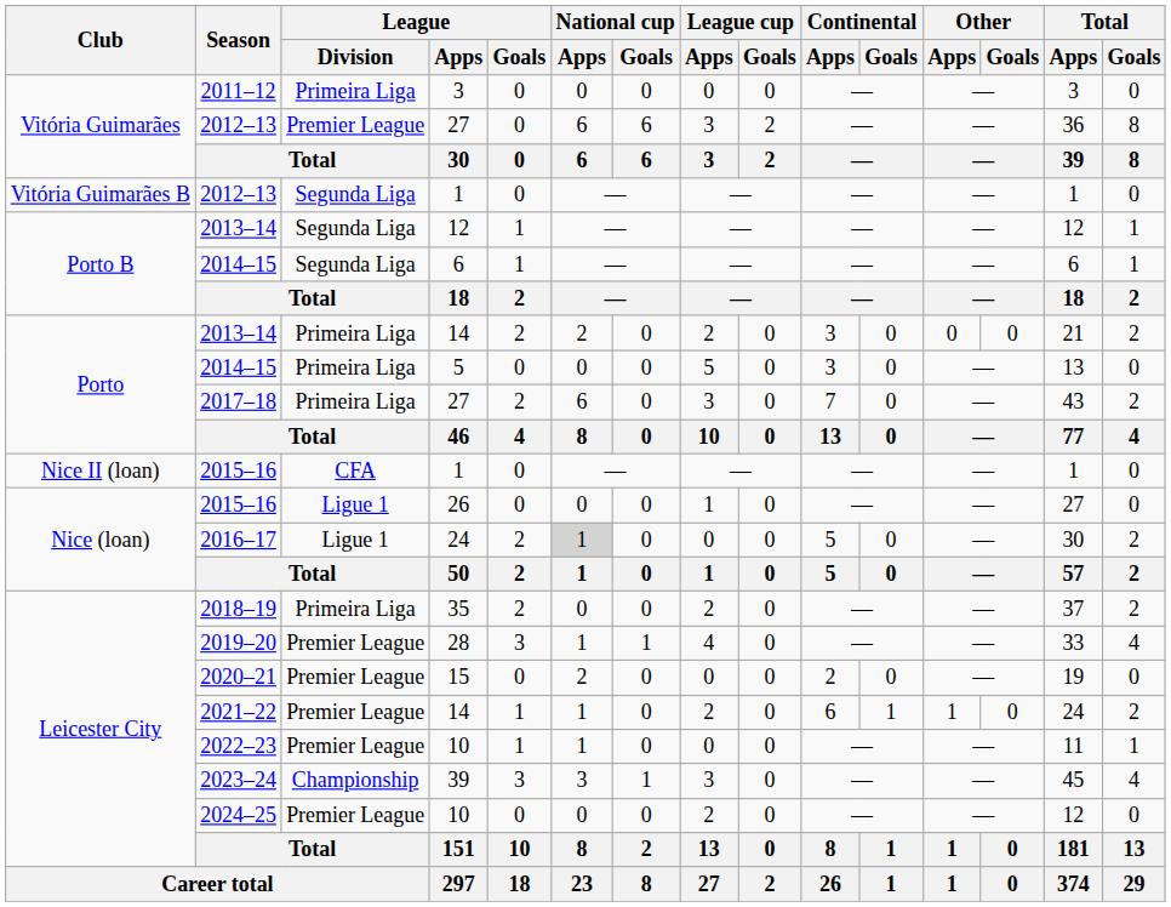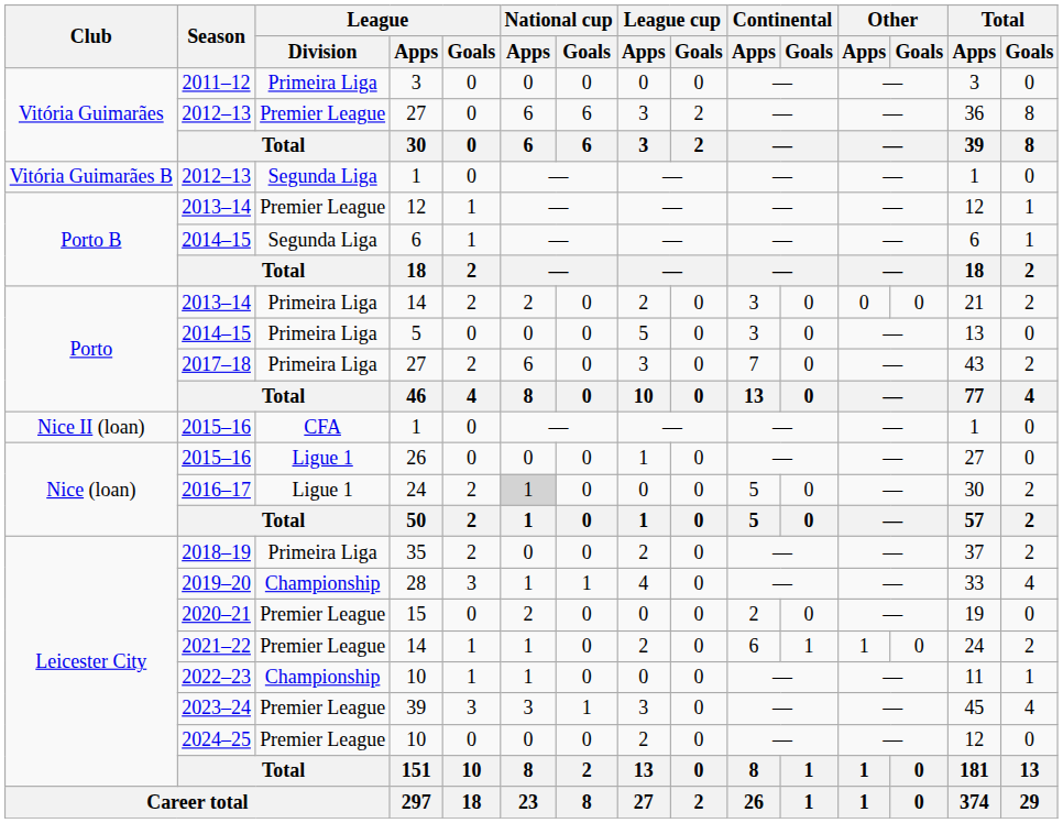2013–14 / 12 | League / Division: Segunda Liga -> Premier League
2019–20 | League / Division: Premier League -> Championship
2022–23 | League / Division: Premier League -> Championship
2023–24 | League / Division: Championship -> Premier League
